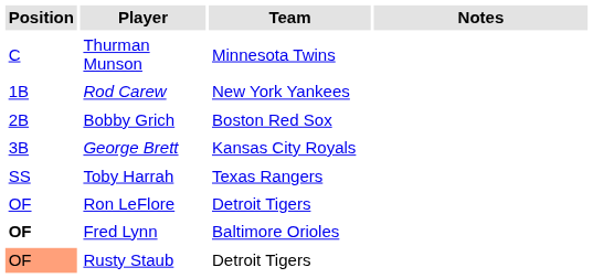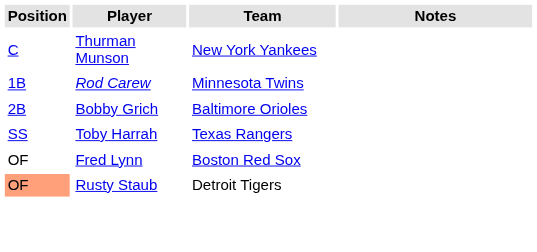Thurman Munson | Team: Minnesota Twins -> New York Yankees
Rod Carew | Team: New York Yankees -> Minnesota Twins
Bobby Grich | Team: Boston Red Sox -> Baltimore Orioles
- row: 3B | George Brett | Kansas City Royals
- row: OF | Ron LeFlore | Detroit Tigers
Fred Lynn | Position: bold -> normal
Fred Lynn | Team: Baltimore Orioles -> Boston Red Sox
